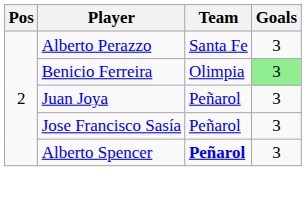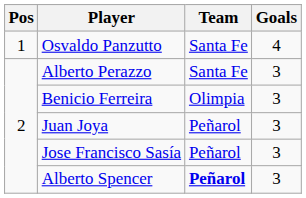+ row: 1 | Osvaldo Panzutto | Santa Fe | 4
Benicio Ferreira | Goals: lightgreen background -> no background
